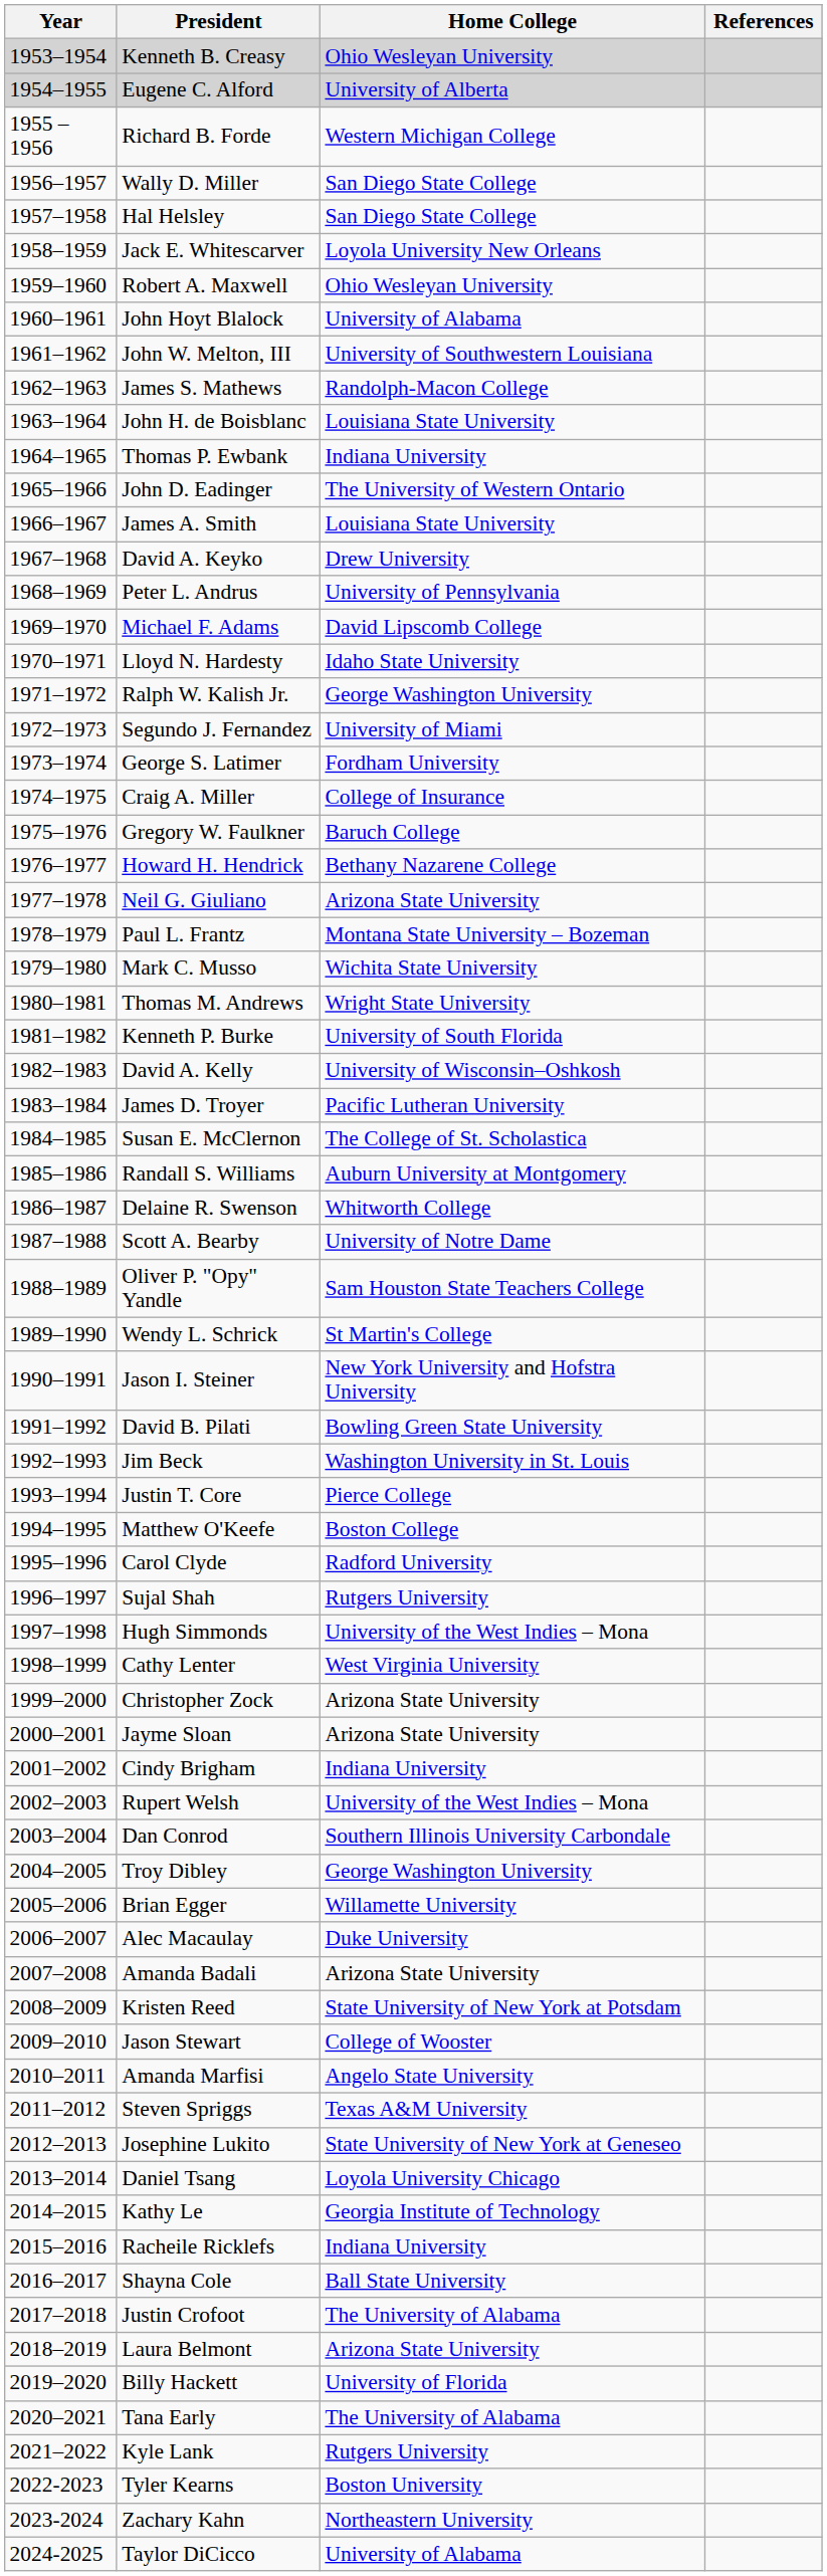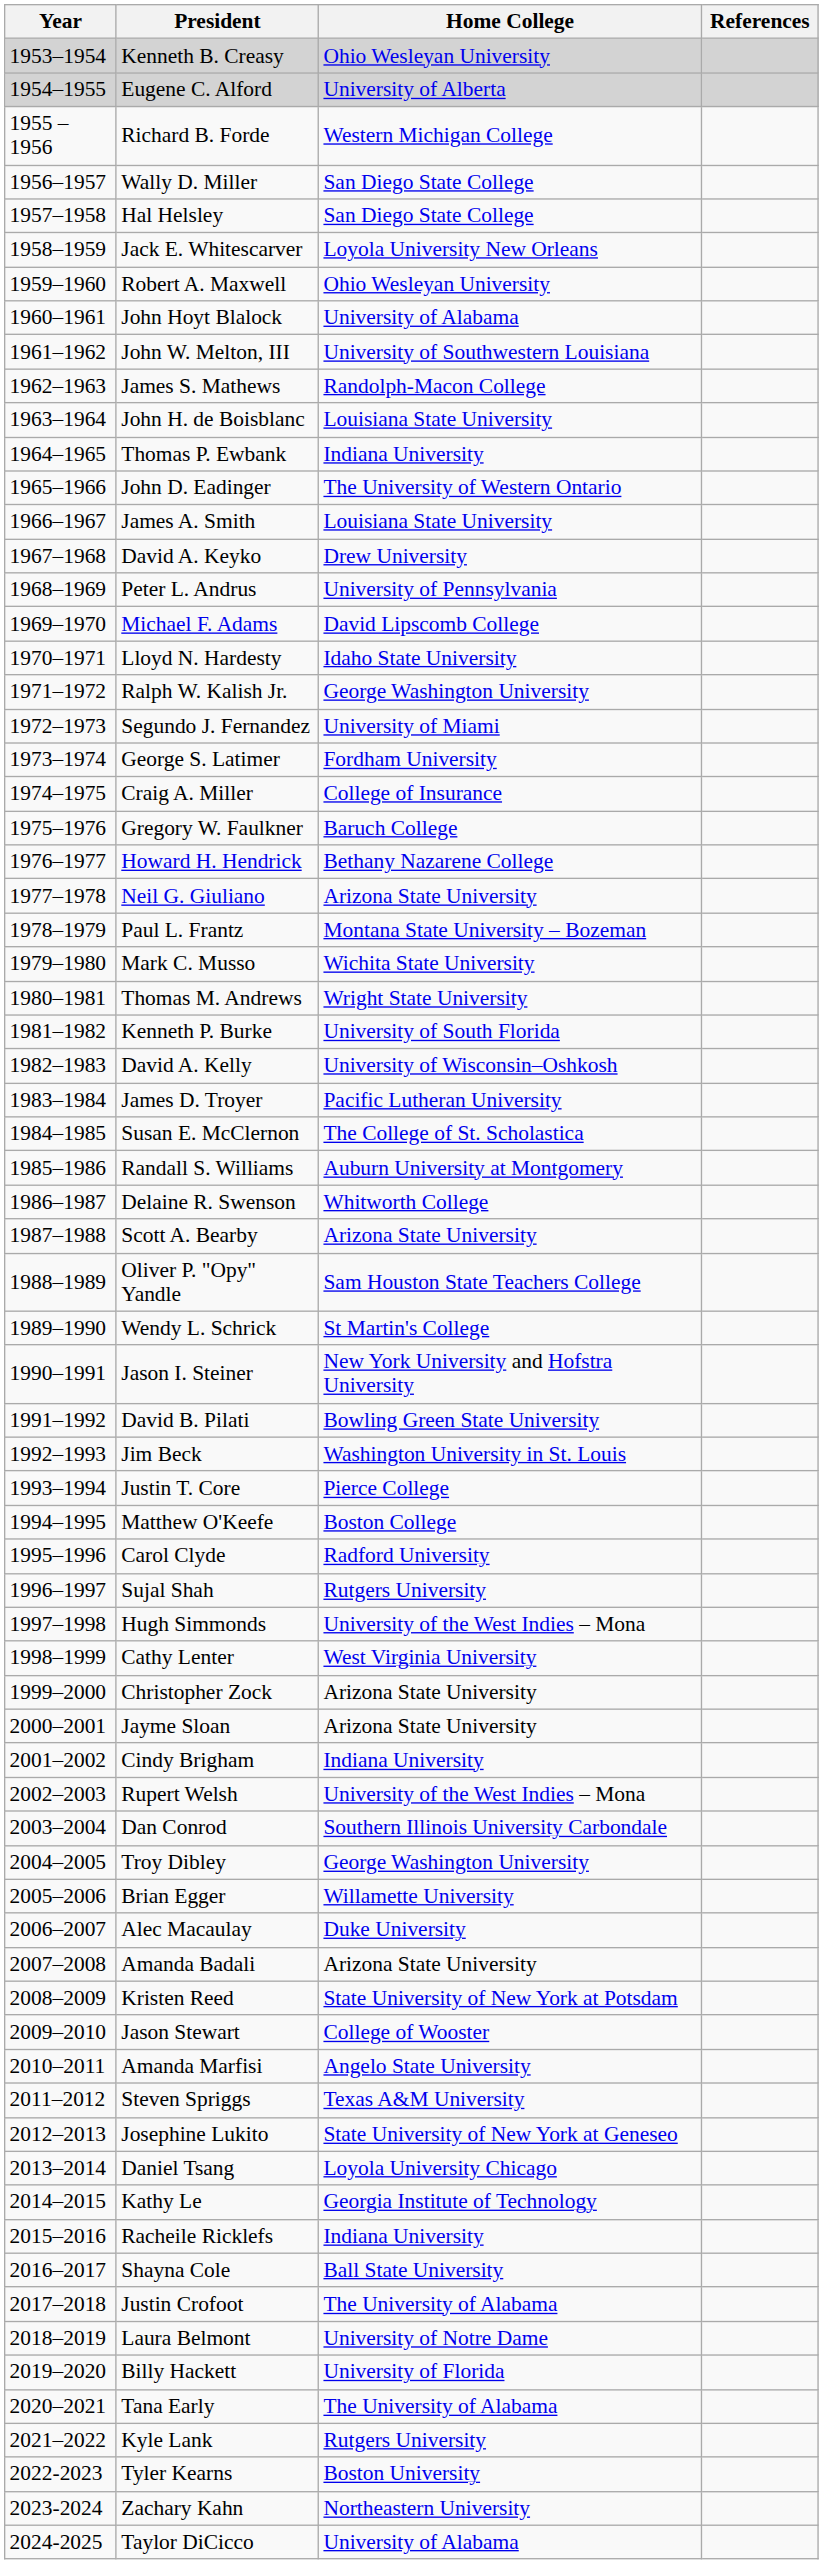Scott A. Bearby | Home College: University of Notre Dame -> Arizona State University
Laura Belmont | Home College: Arizona State University -> University of Notre Dame
